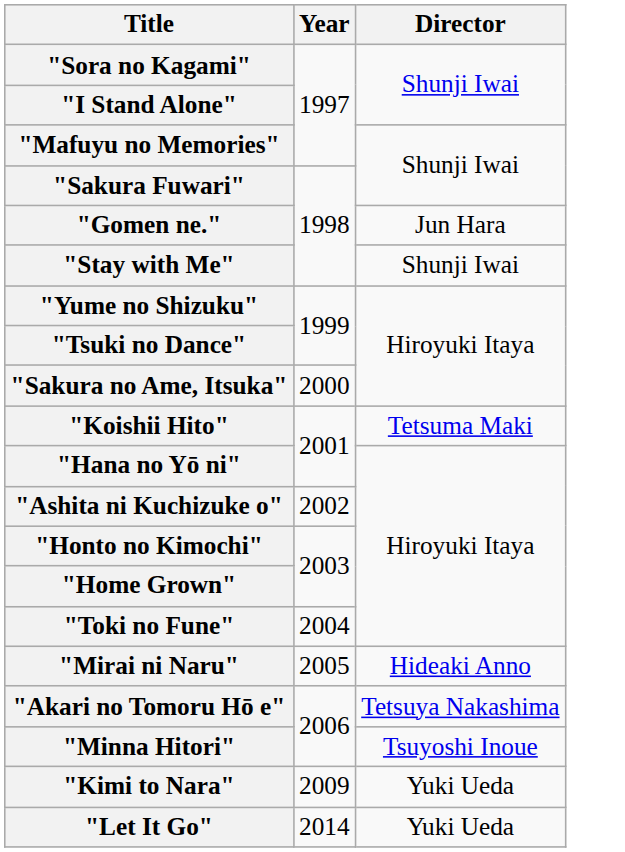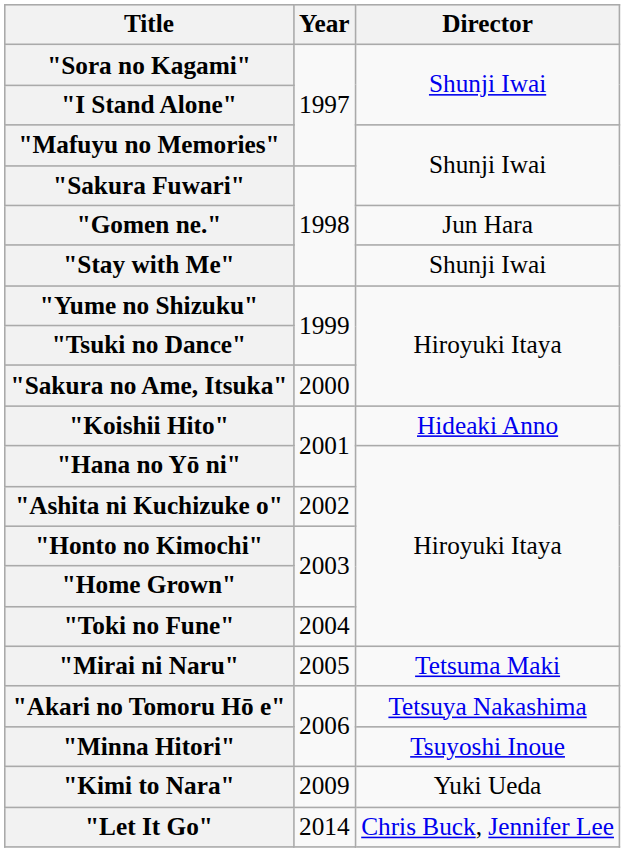"Koishii Hito" | Director: Tetsuma Maki -> Hideaki Anno
"Mirai ni Naru" | Director: Hideaki Anno -> Tetsuma Maki
"Let It Go" | Director: Yuki Ueda -> Chris Buck, Jennifer Lee
